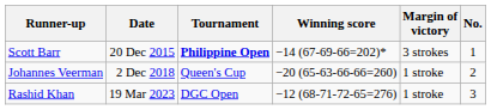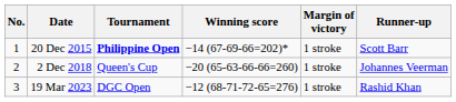columns swapped: No. <-> Runner-up
20 Dec 2015 | Margin of victory: 3 strokes -> 1 stroke
